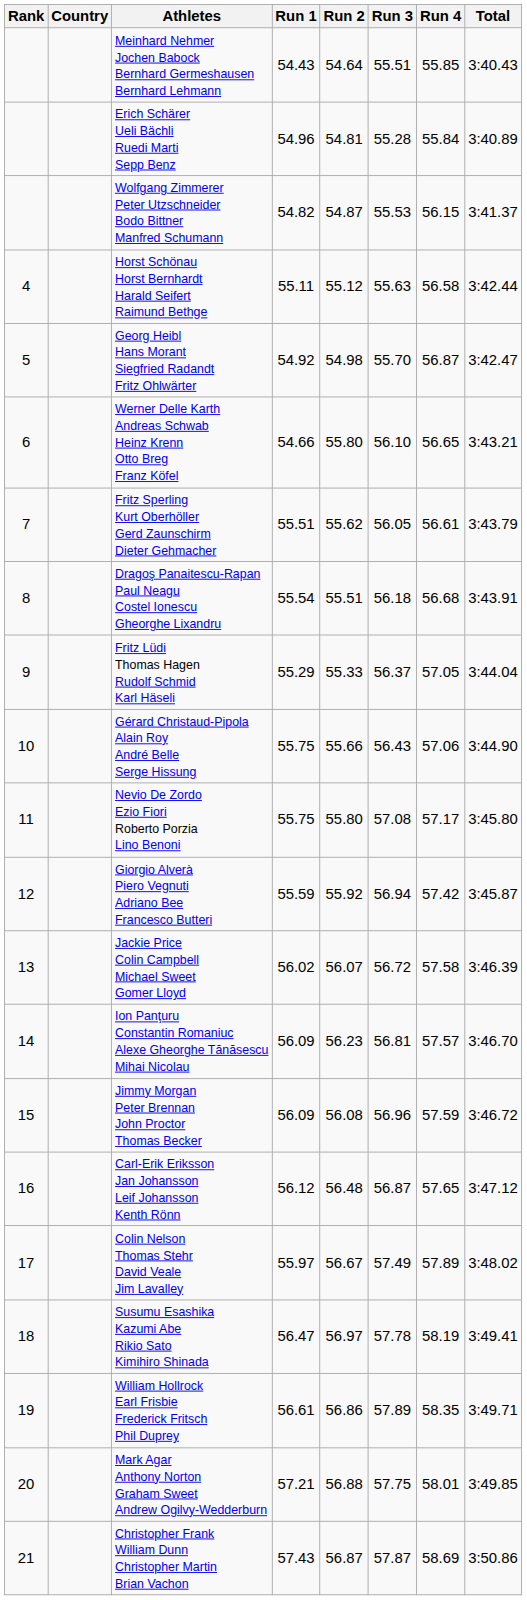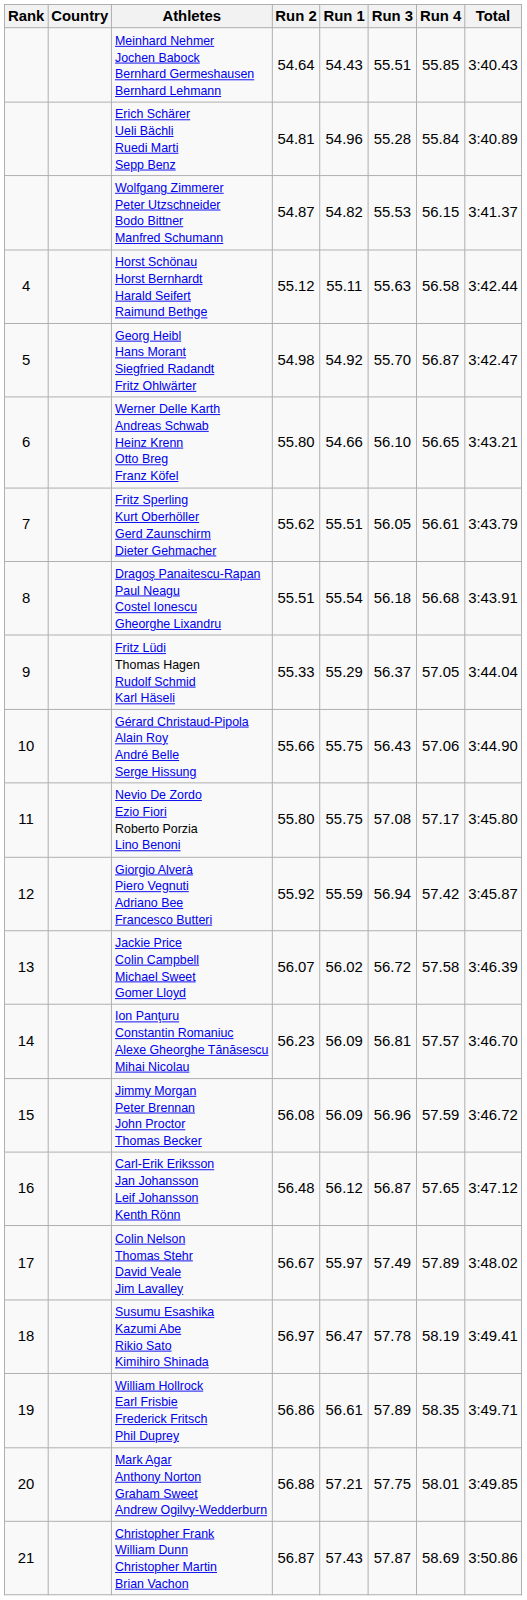columns swapped: Run 1 <-> Run 2
